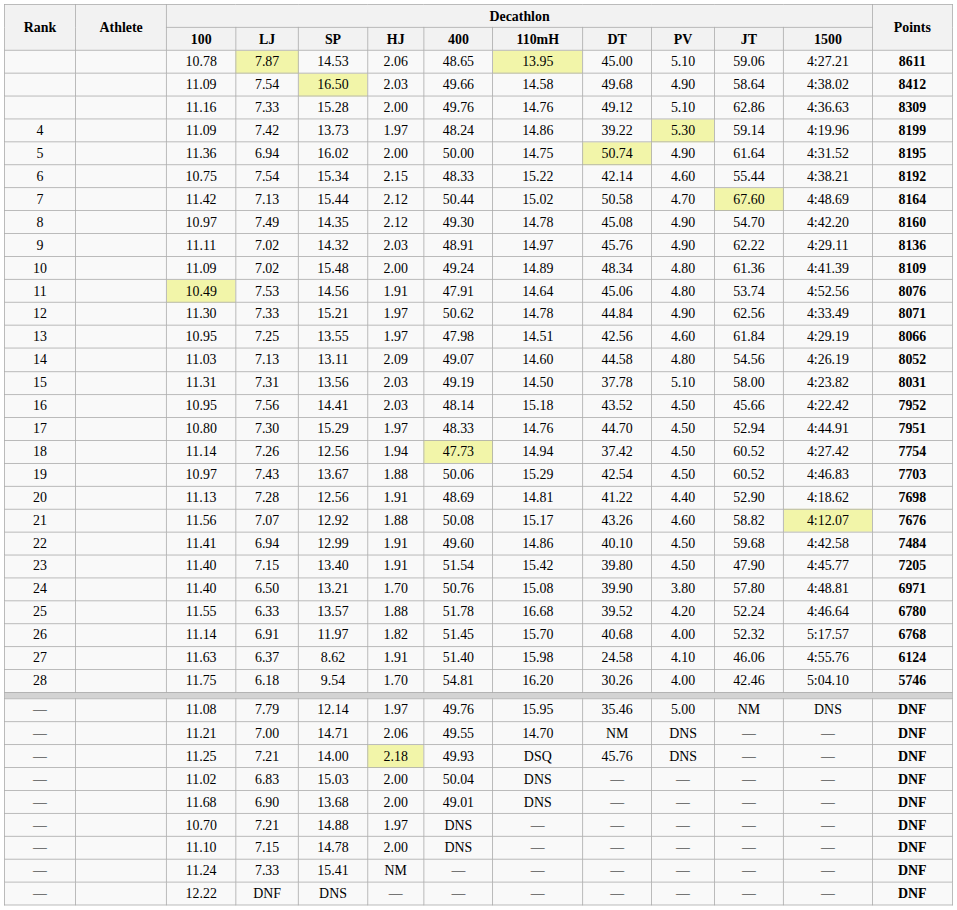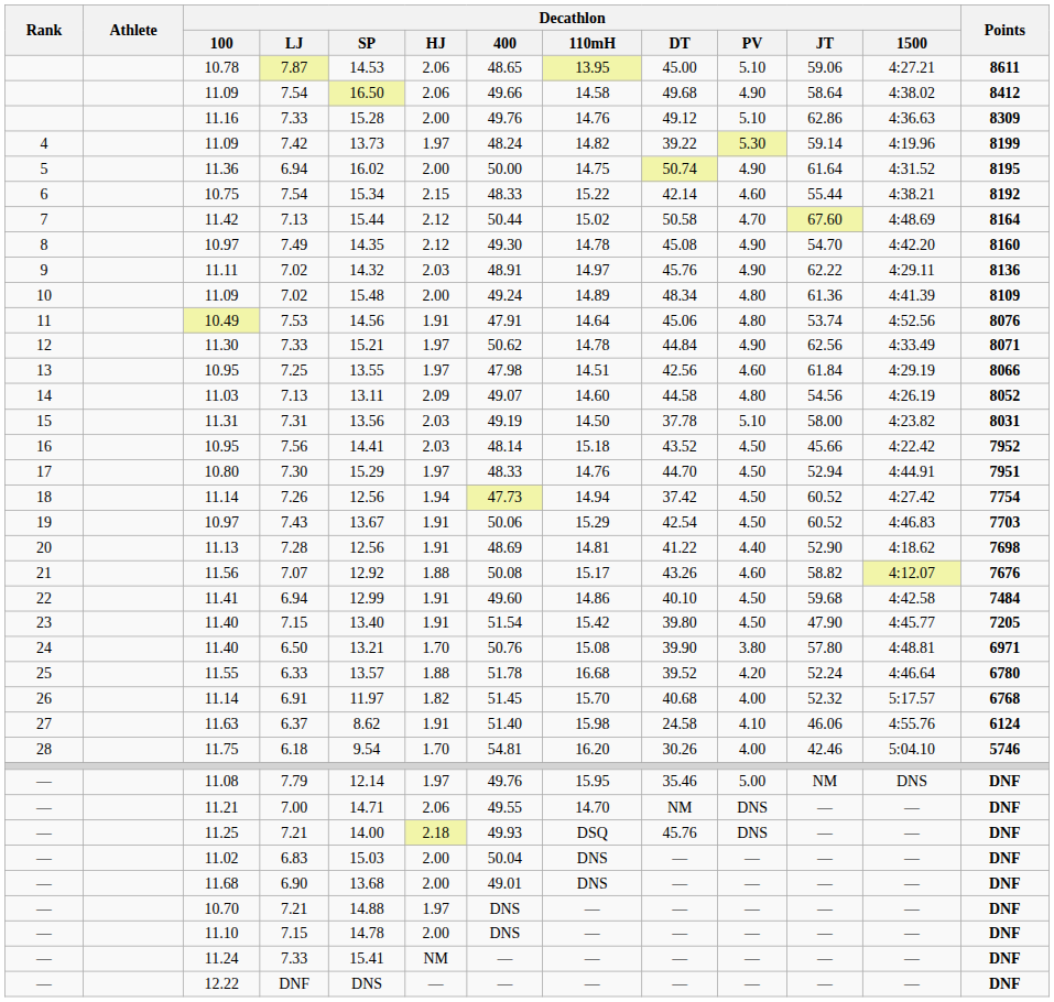11.09 / 7.54 | Decathlon / HJ: 2.03 -> 2.06
11.09 / 7.42 | Decathlon / 110mH: 14.86 -> 14.82
10.97 / 7.43 | Decathlon / HJ: 1.88 -> 1.91
